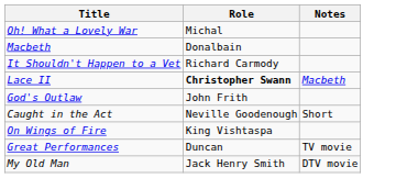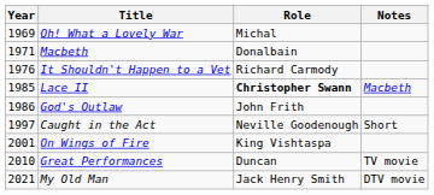+ column: Year | 1969 | 1971 | 1976 | 1985 | 1986 | 1997 | 2001 | 2010 | 2021
